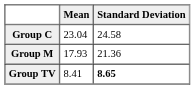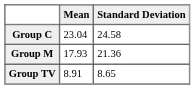Group TV | Mean: 8.41 -> 8.91
Group TV | Standard Deviation: bold -> normal
